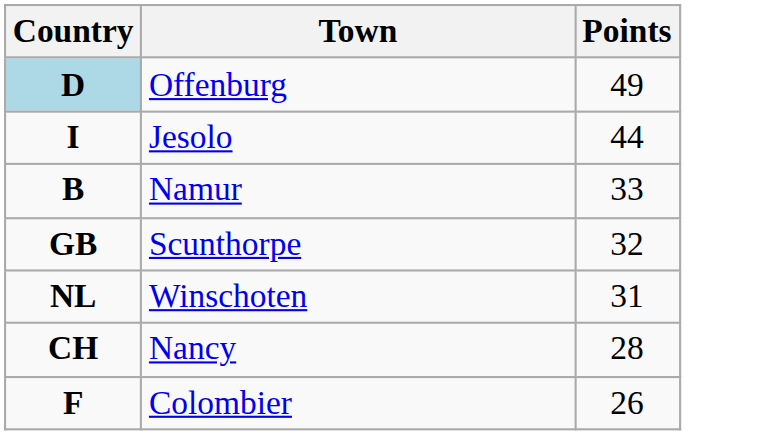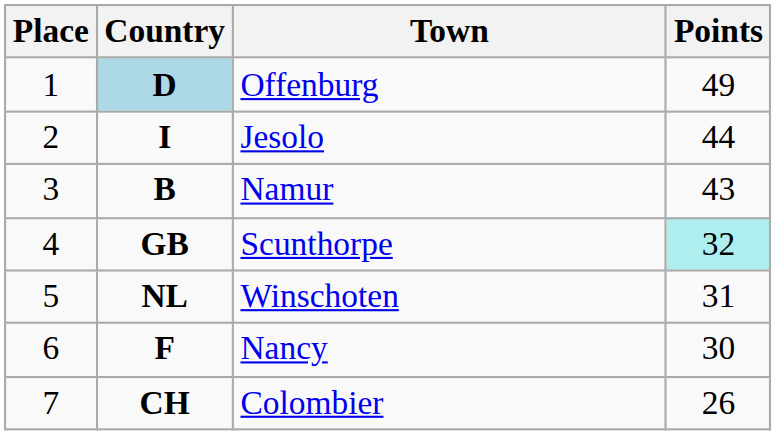+ column: Place | 1 | 2 | 3 | 4 | 5 | 6 | 7
Namur | Points: 33 -> 43
Scunthorpe | Points: no background -> paleturquoise background
Nancy | Country: CH -> F
Nancy | Points: 28 -> 30
Colombier | Country: F -> CH
